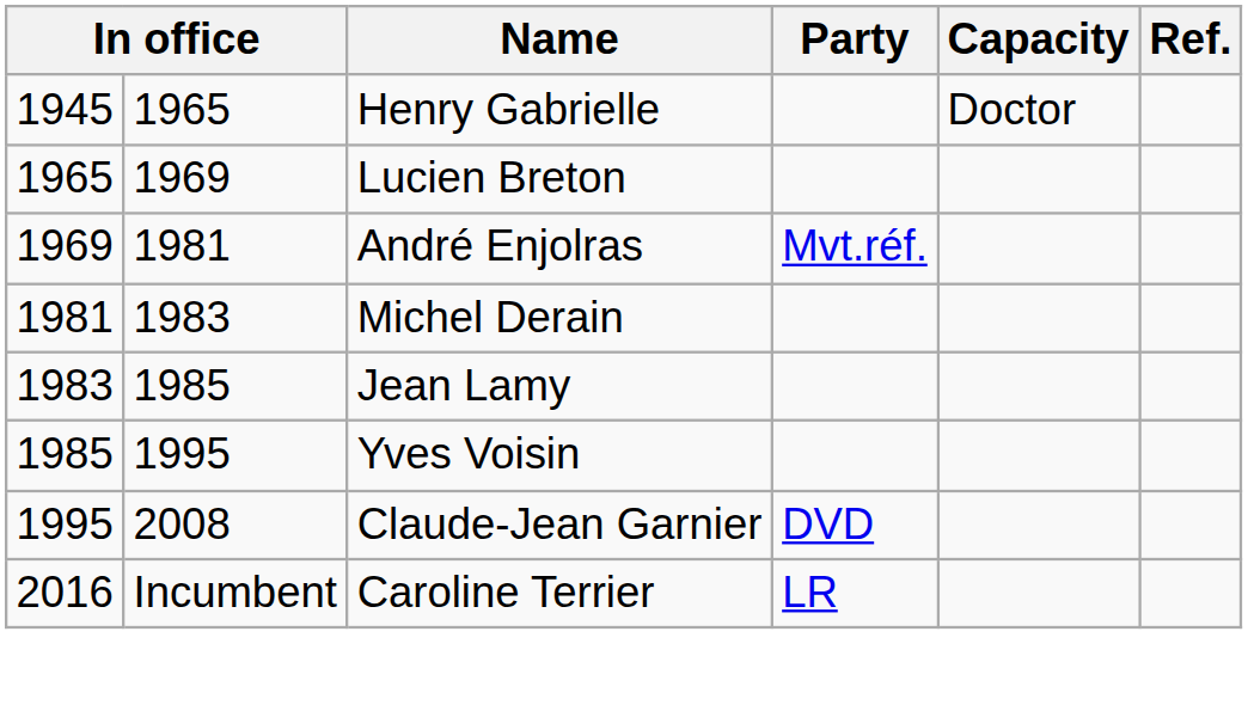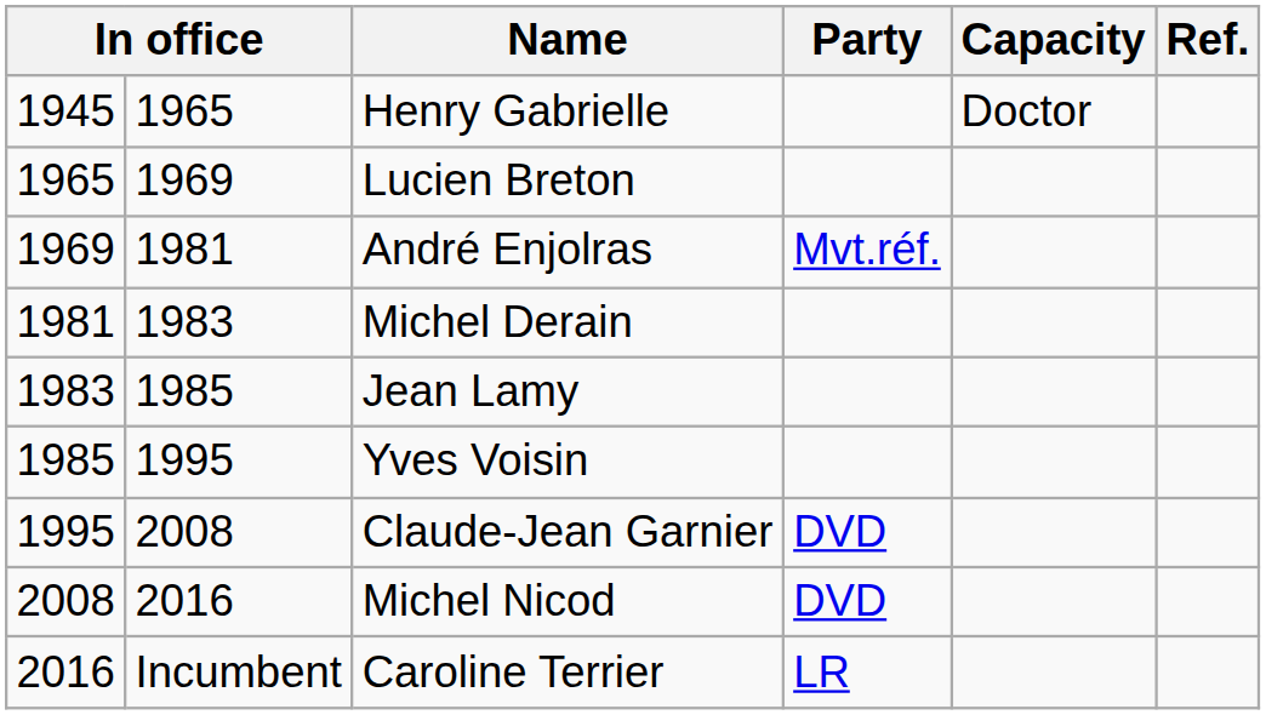+ row: 2008 | 2016 | Michel Nicod | DVD
